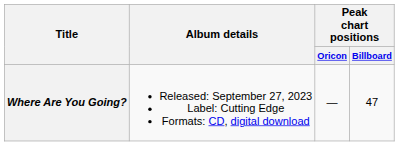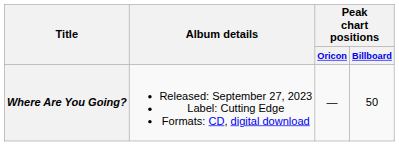Where Are You Going? | Peak chart positions / Billboard: 47 -> 50
